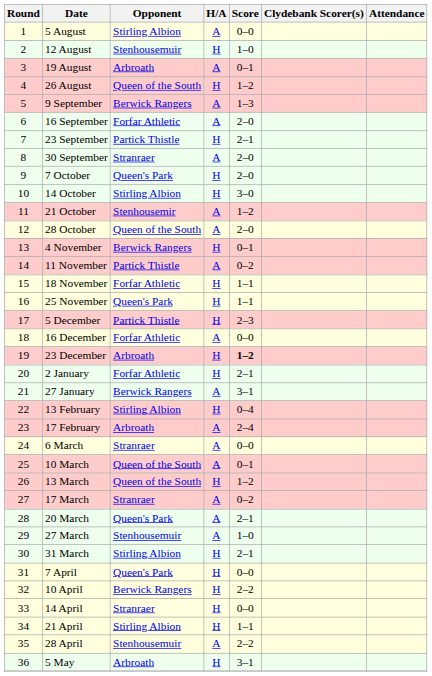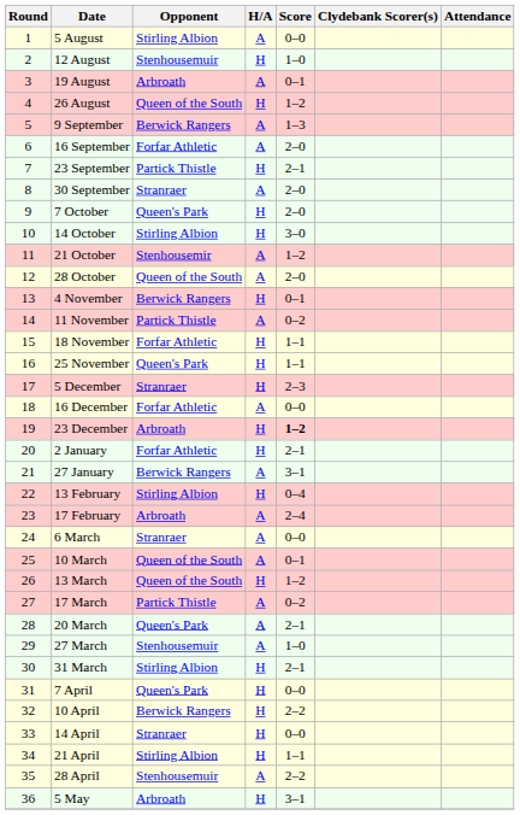5 December | Opponent: Partick Thistle -> Stranraer
17 March | Opponent: Stranraer -> Partick Thistle
